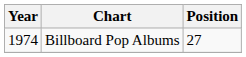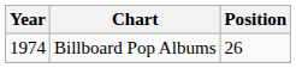Billboard Pop Albums | Position: 27 -> 26
